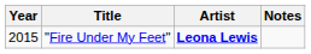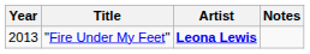"Fire Under My Feet" | Year: 2015 -> 2013
